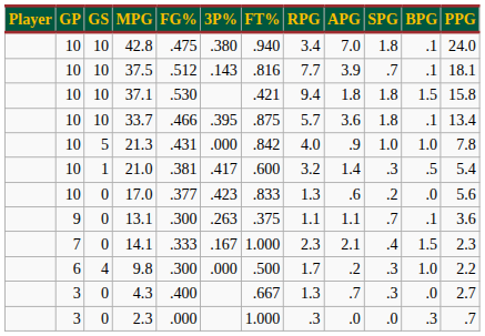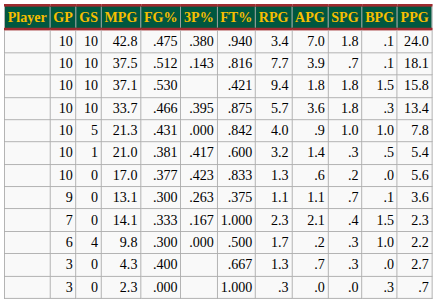33.7 | BPG: .1 -> .3
